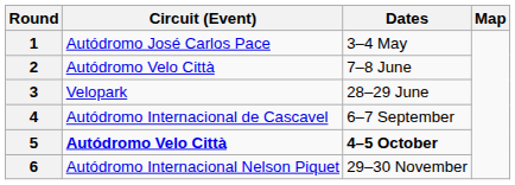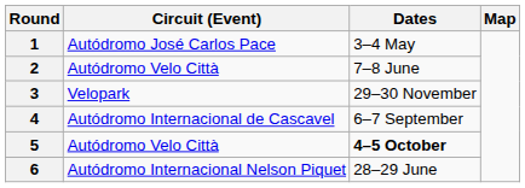3 | Dates: 28–29 June -> 29–30 November
5 | Circuit (Event): bold -> normal
6 | Dates: 29–30 November -> 28–29 June
